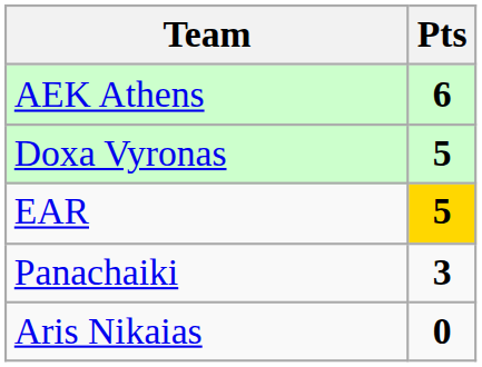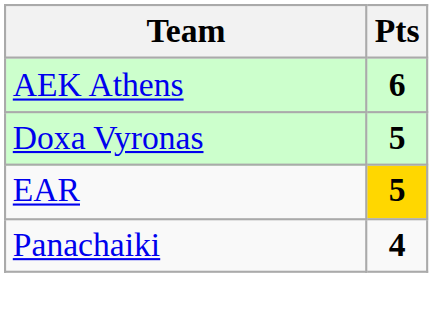Panachaiki | Pts: 3 -> 4
- row: Aris Nikaias | 0
